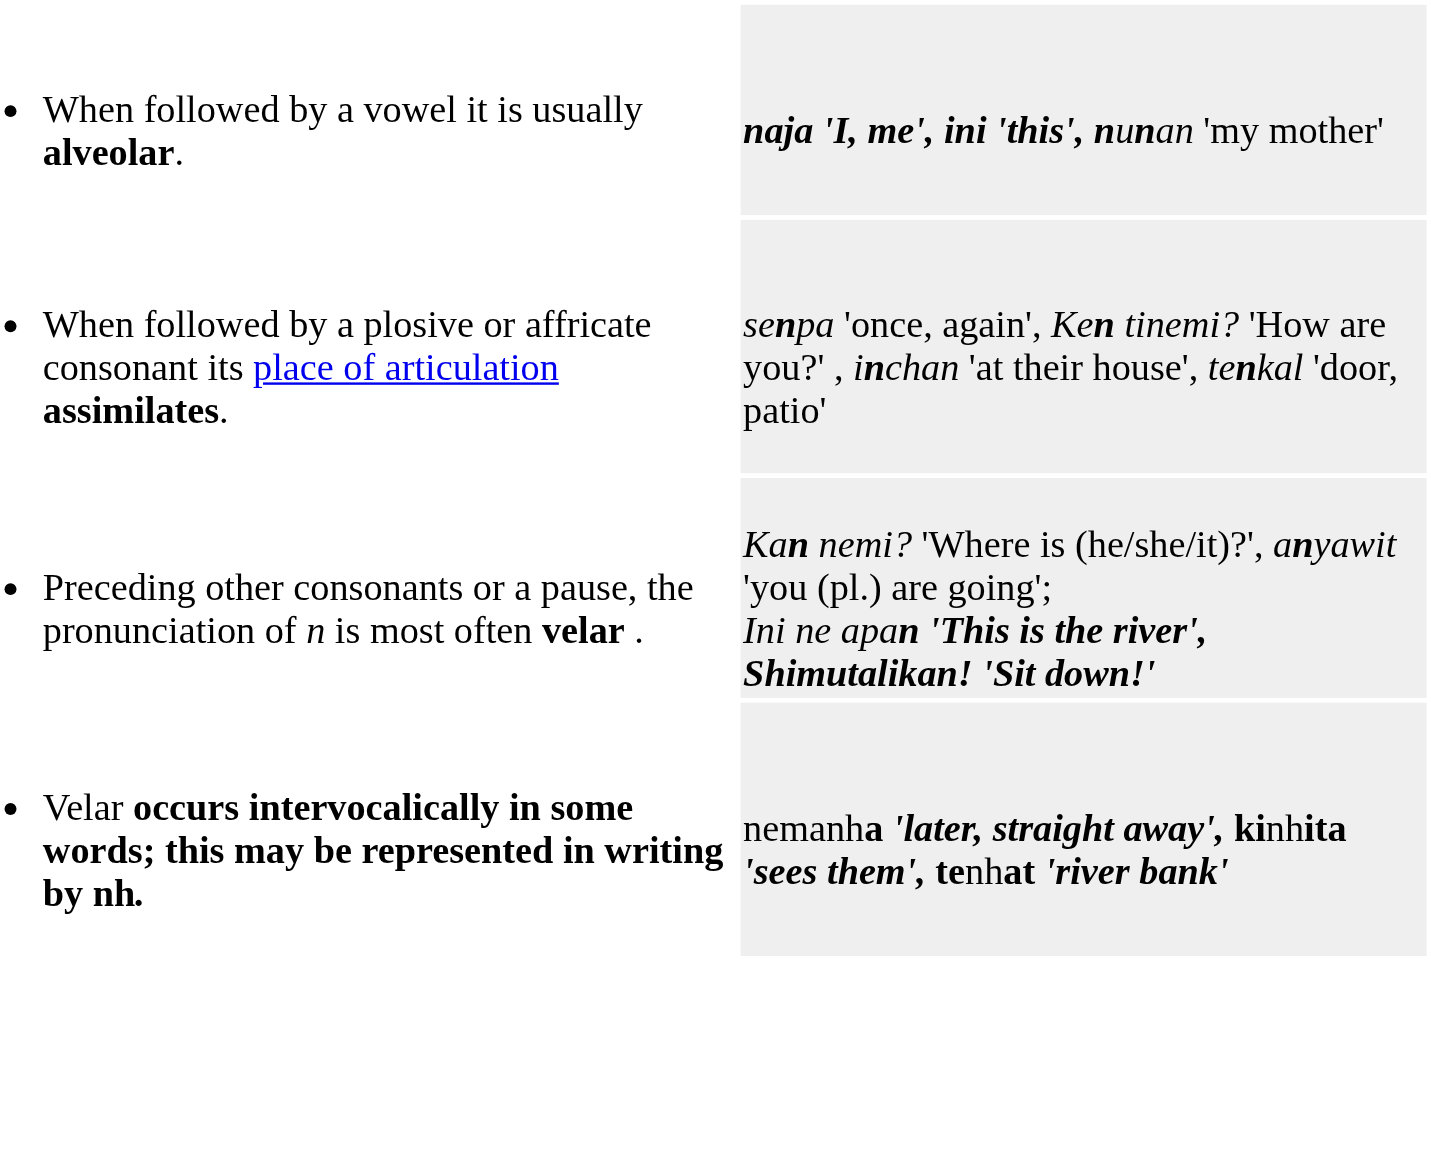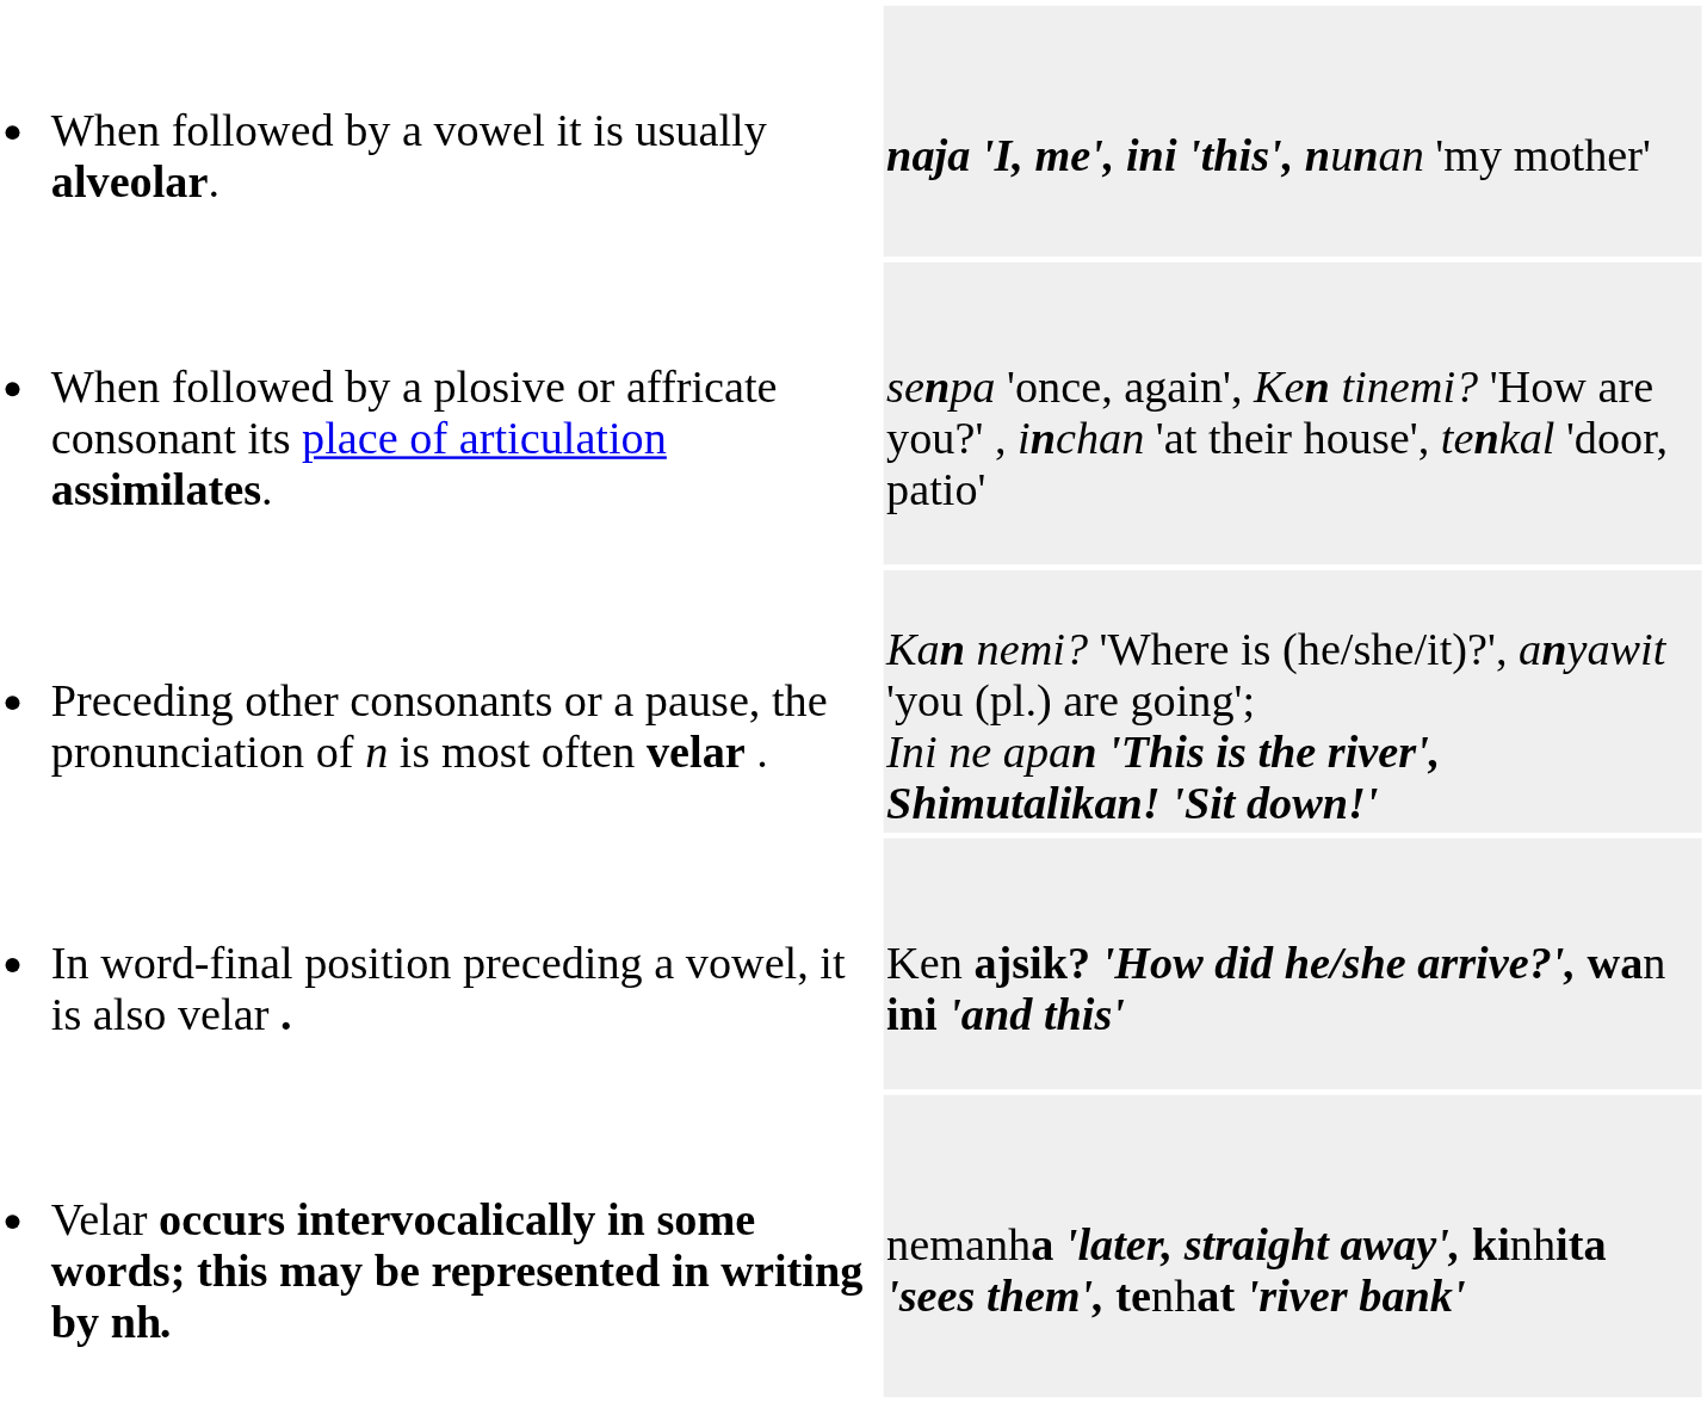+ row: In word-final position preceding a vowel, it is also velar . | Ken ajsik? 'How did he/she arrive?', wan ini 'and this'
